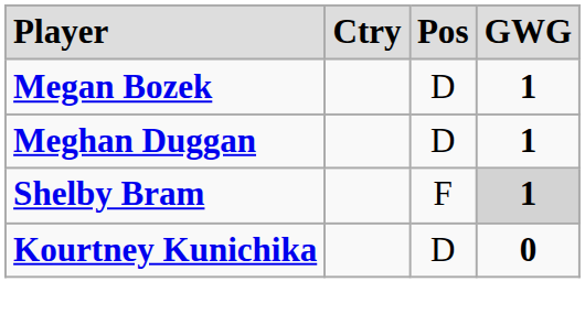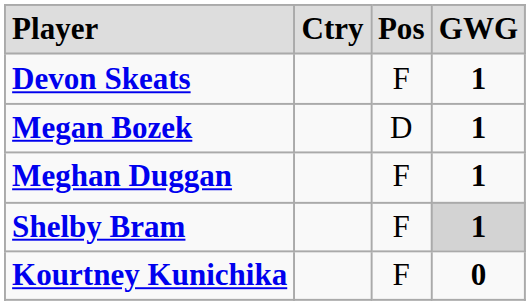+ row: Devon Skeats | F | 1
Meghan Duggan | column 3: D -> F
Kourtney Kunichika | column 3: D -> F
